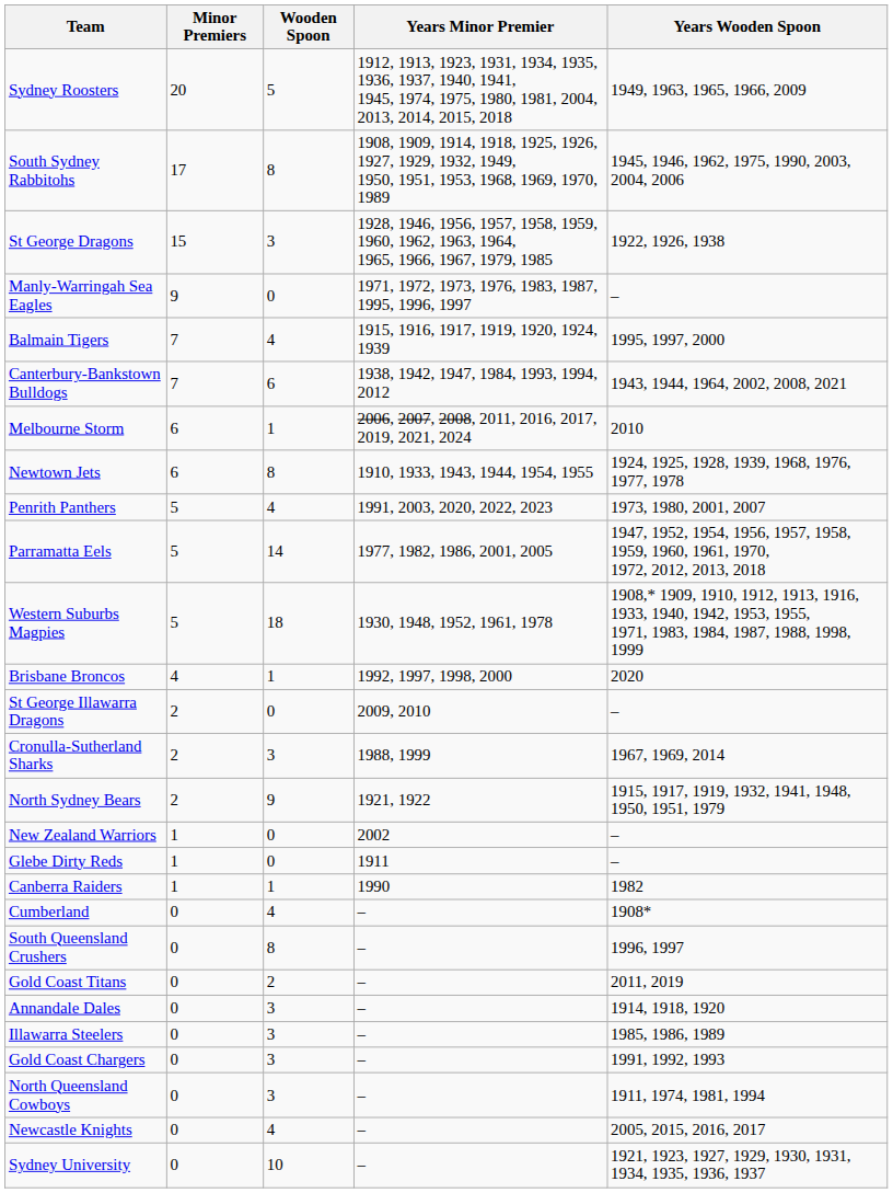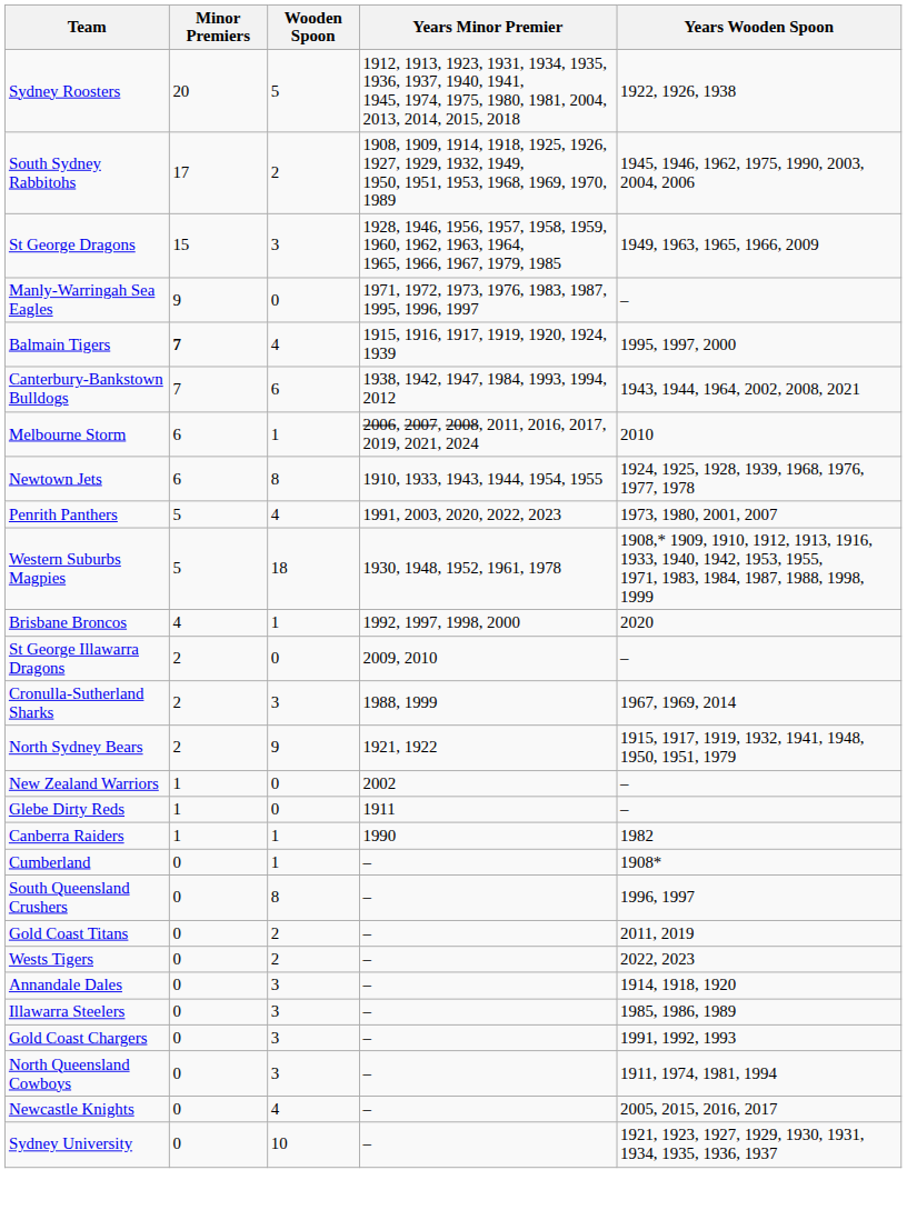Sydney Roosters | Years Wooden Spoon: 1949, 1963, 1965, 1966, 2009 -> 1922, 1926, 1938
South Sydney Rabbitohs | Wooden Spoon: 8 -> 2
St George Dragons | Years Wooden Spoon: 1922, 1926, 1938 -> 1949, 1963, 1965, 1966, 2009
Balmain Tigers | Minor Premiers: normal -> bold
- row: Parramatta Eels | 5 | 14 | 1977, 1982, 1986, 2001, 2005 | 1947, 1952, 1954, 1956, 1957, 1958, 1959, 1960, 1961, 1970, 1972, 2012, 2013, 2018
Cumberland | Wooden Spoon: 4 -> 1
+ row: Wests Tigers | 0 | 2 | – | 2022, 2023
